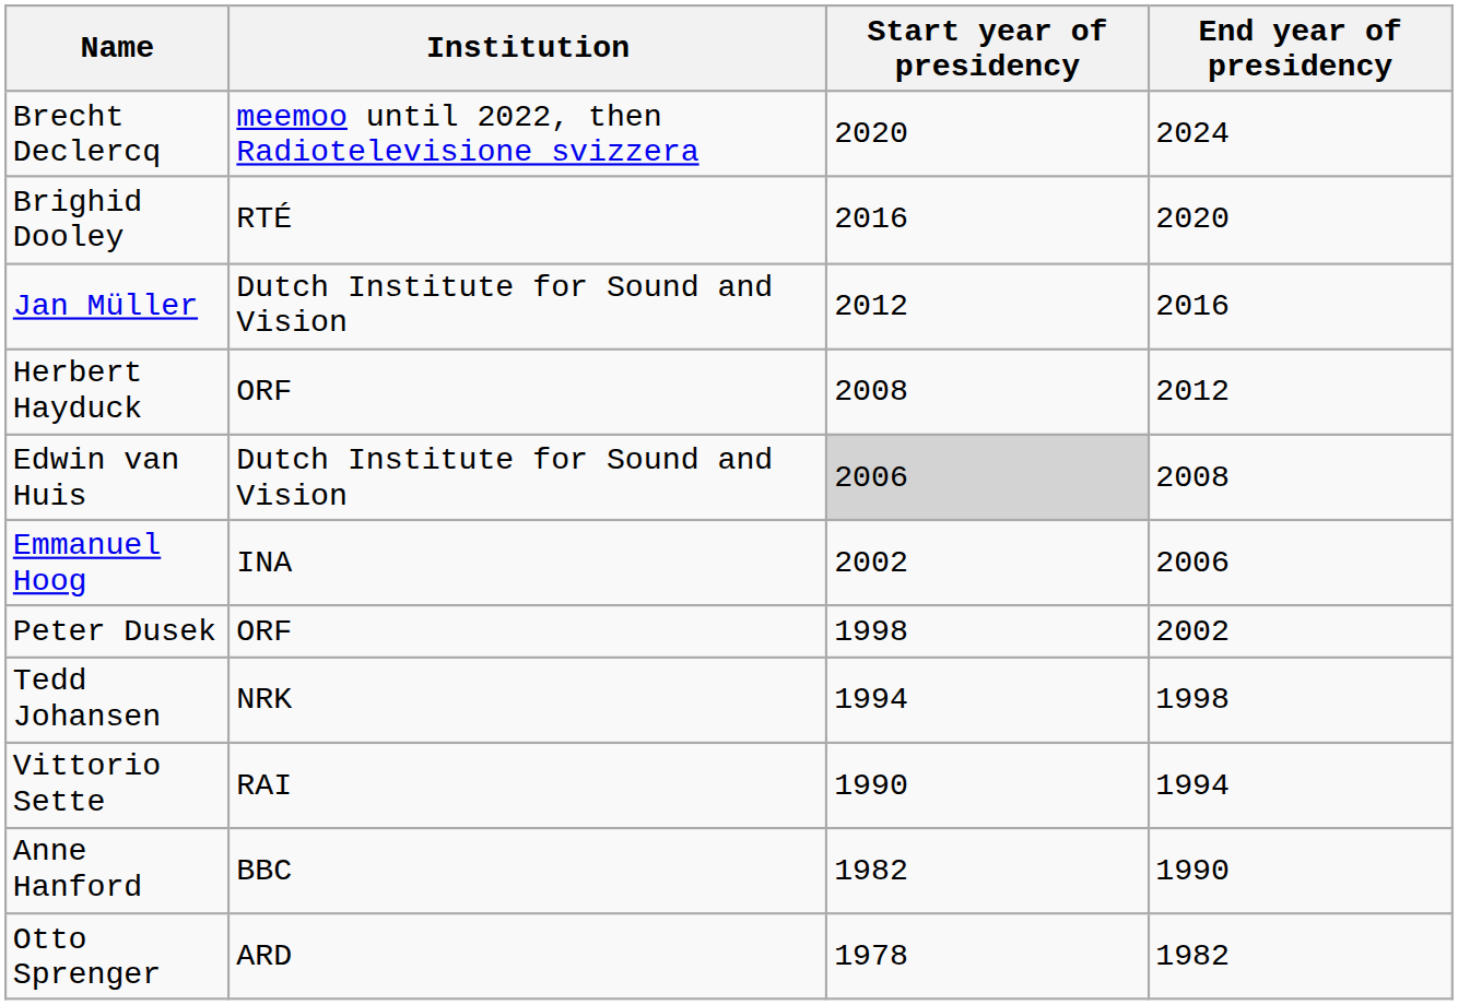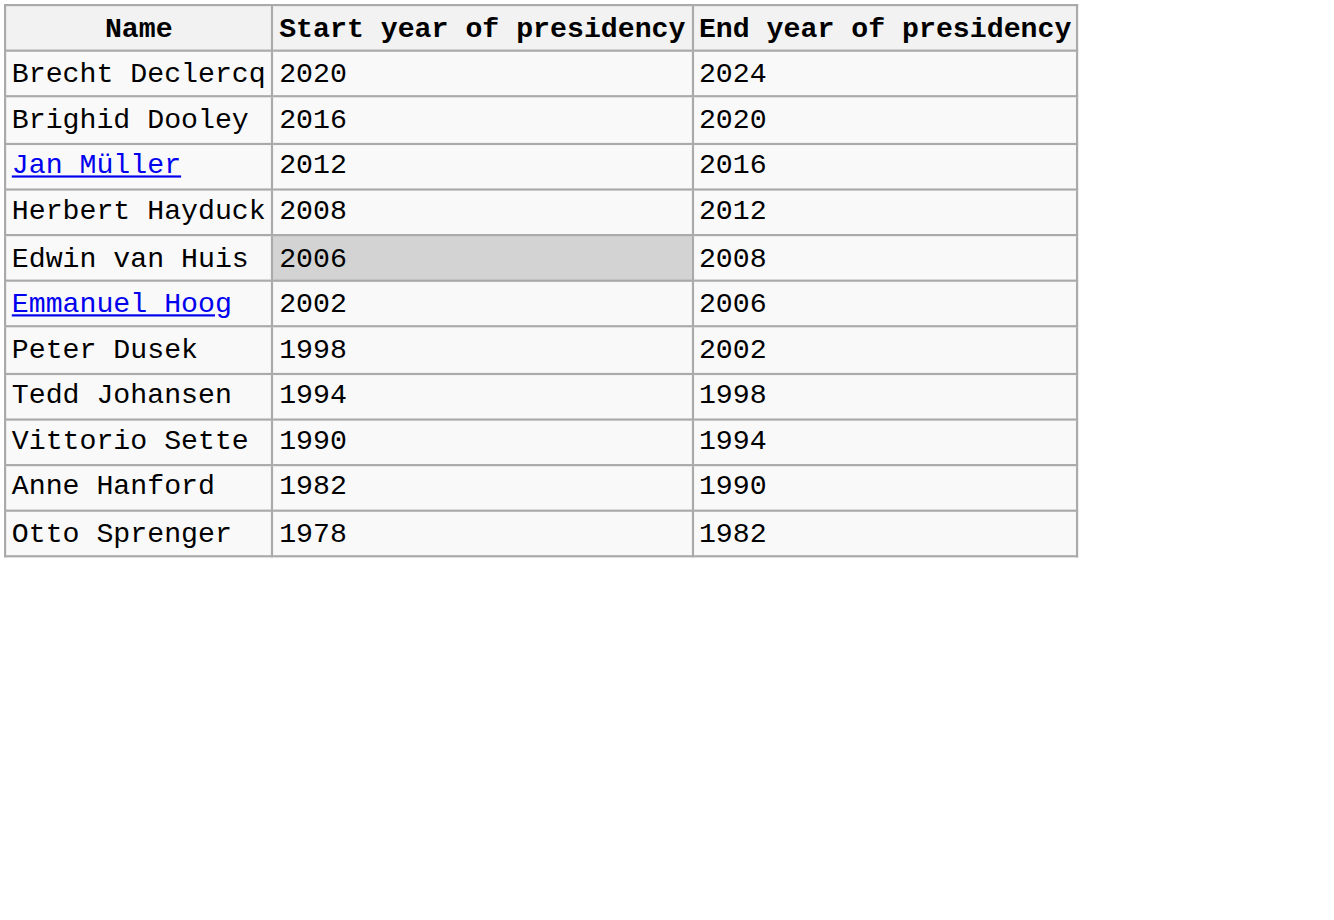- column: Institution | meemoo until 2022, then Radiotelevisione svizzera | RTÉ | Dutch Institute for Sound and Vision | ORF | Dutch Institute for Sound and Vision | INA | ORF | NRK | RAI | BBC | ARD
